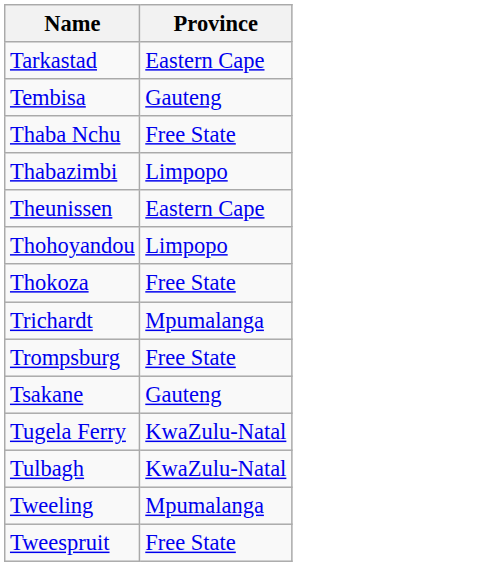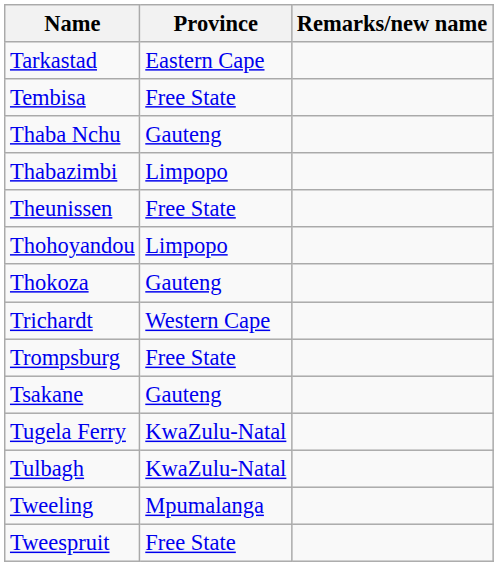+ column: Remarks/new name
Tembisa | Province: Gauteng -> Free State
Thaba Nchu | Province: Free State -> Gauteng
Theunissen | Province: Eastern Cape -> Free State
Thokoza | Province: Free State -> Gauteng
Trichardt | Province: Mpumalanga -> Western Cape
